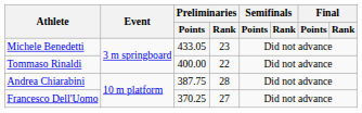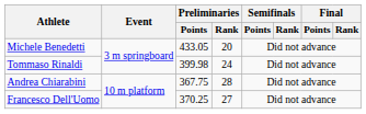Michele Benedetti | Preliminaries / Rank: 23 -> 20
Tommaso Rinaldi | Preliminaries / Points: 400.00 -> 399.98
Tommaso Rinaldi | Preliminaries / Rank: 22 -> 24
Andrea Chiarabini | Preliminaries / Points: 387.75 -> 367.75
